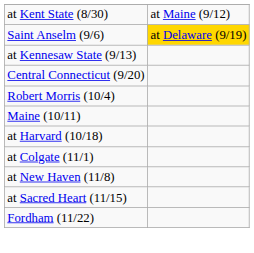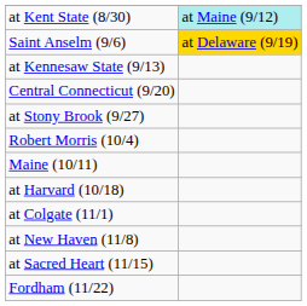at Kent State (8/30) | column 2: no background -> paleturquoise background
+ row: at Stony Brook (9/27)
